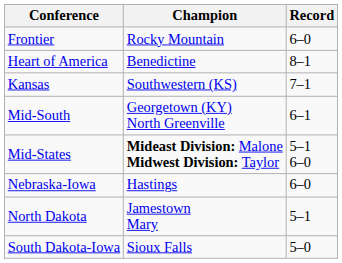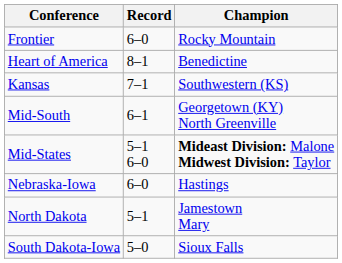columns swapped: Champion <-> Record
